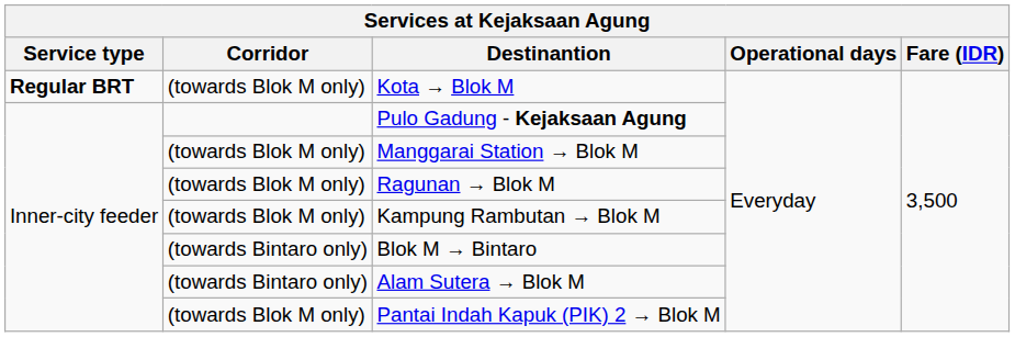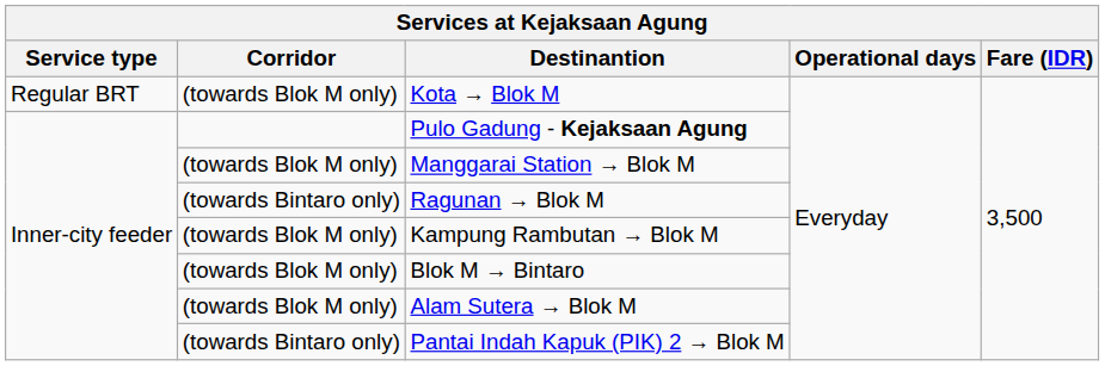Kota → Blok M | Service type: bold -> normal
Ragunan → Blok M | Corridor: (towards Blok M only) -> (towards Bintaro only)
Blok M → Bintaro | Corridor: (towards Bintaro only) -> (towards Blok M only)
Alam Sutera → Blok M | Corridor: (towards Bintaro only) -> (towards Blok M only)
Pantai Indah Kapuk (PIK) 2 → Blok M | Corridor: (towards Blok M only) -> (towards Bintaro only)
